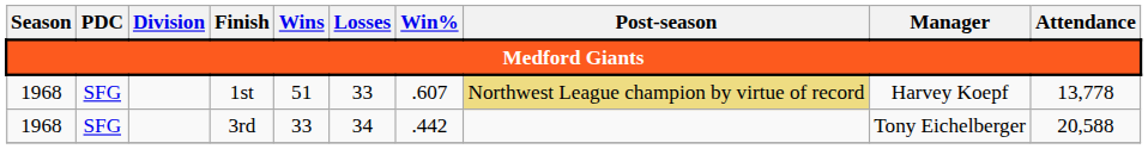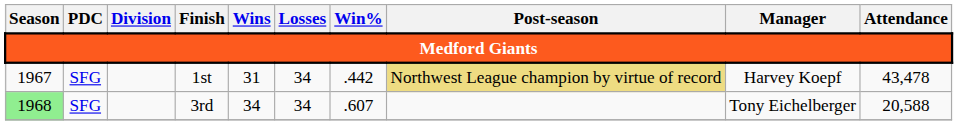1st | Season: 1968 -> 1967
1st | Wins: 51 -> 31
1st | Losses: 33 -> 34
1st | Win%: .607 -> .442
1st | Attendance: 13,778 -> 43,478
3rd | Season: no background -> lightgreen background
3rd | Wins: 33 -> 34
3rd | Win%: .442 -> .607
